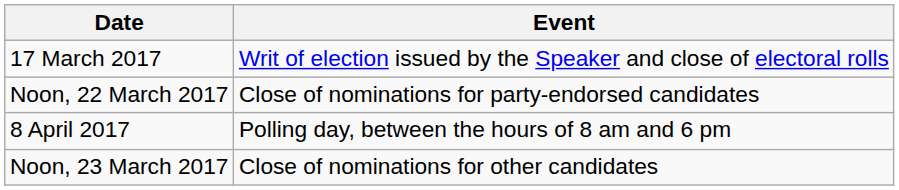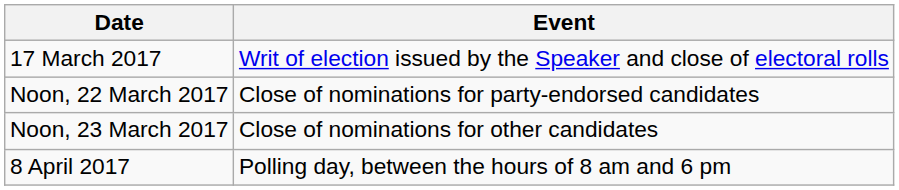rows swapped: Noon, 23 March 2017 <-> 8 April 2017
